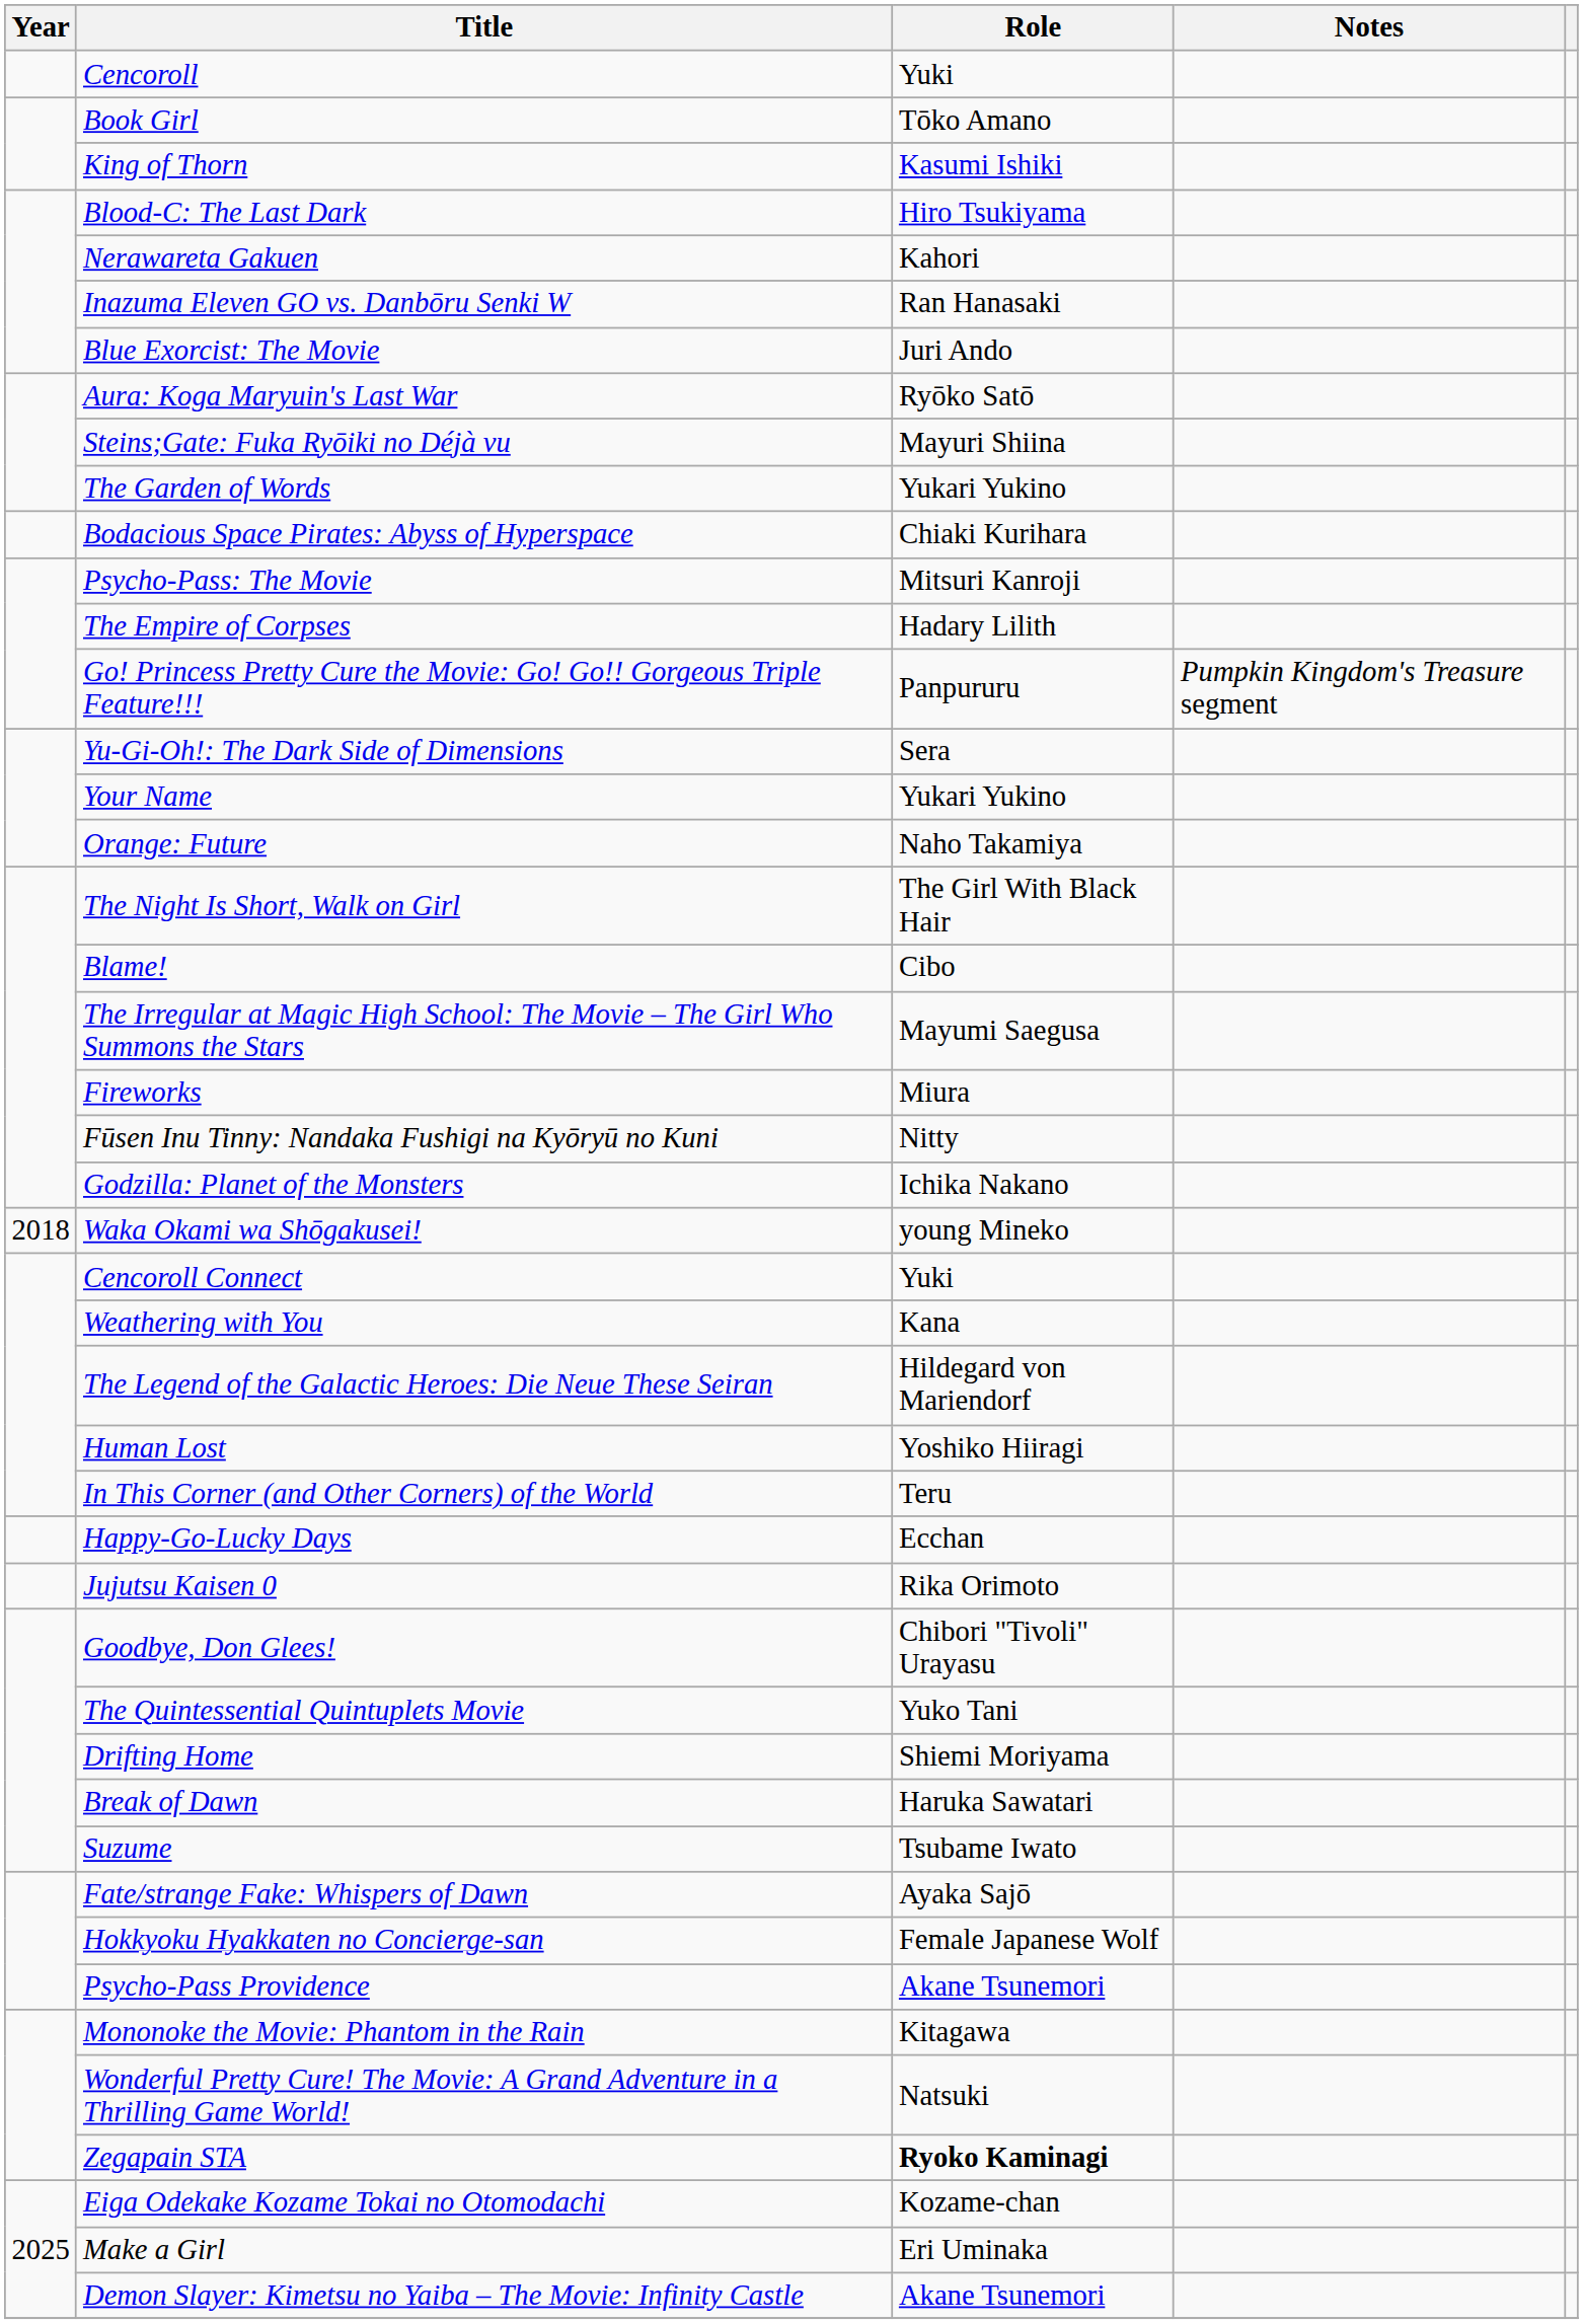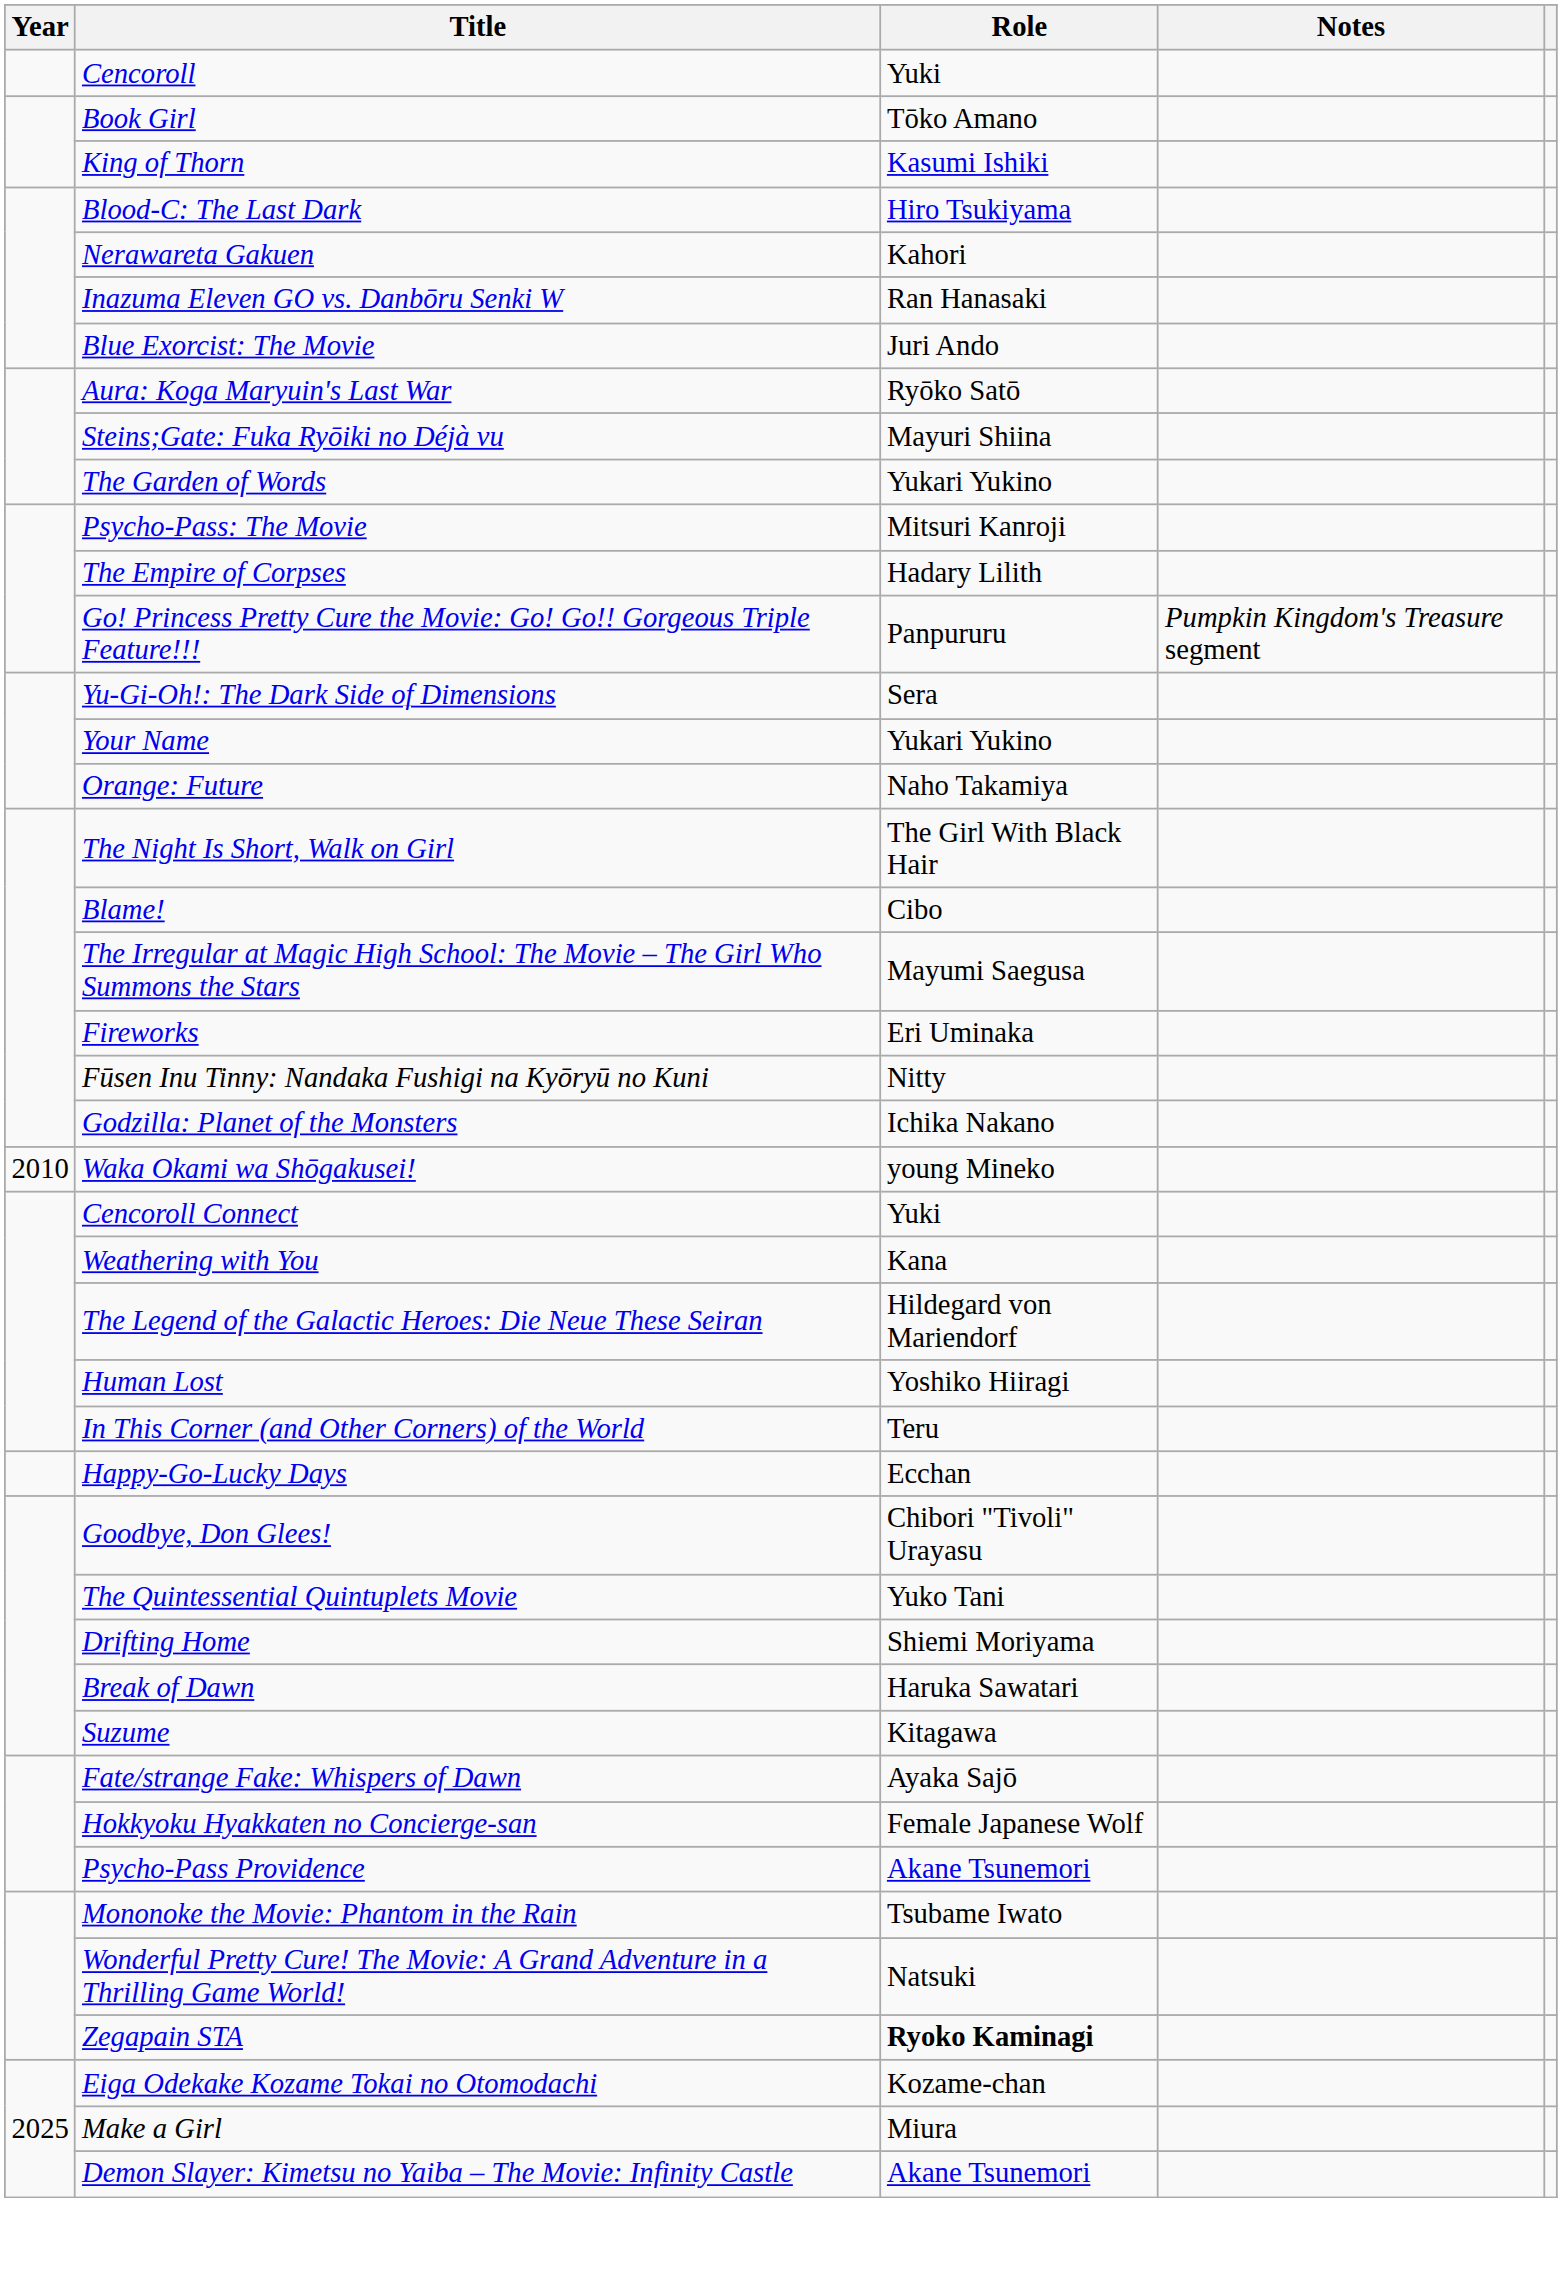- row: Bodacious Space Pirates: Abyss of Hyperspace | Chiaki Kurihara
Fireworks | Role: Miura -> Eri Uminaka
Waka Okami wa Shōgakusei! | Year: 2018 -> 2010
- row: Jujutsu Kaisen 0 | Rika Orimoto
Suzume | Role: Tsubame Iwato -> Kitagawa
Mononoke the Movie: Phantom in the Rain | Role: Kitagawa -> Tsubame Iwato
Make a Girl | Role: Eri Uminaka -> Miura
